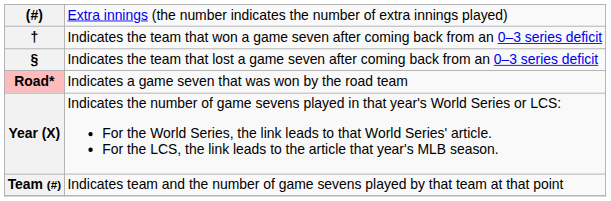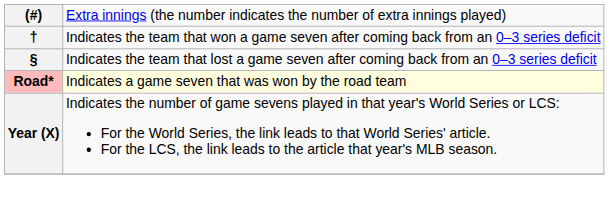Road* | column 2: no background -> lightyellow background
- row: Team (#) | Indicates team and the number of game sevens played by that team at that point
